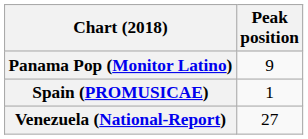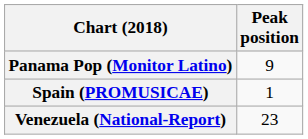Venezuela (National-Report) | Peak position: 27 -> 23
